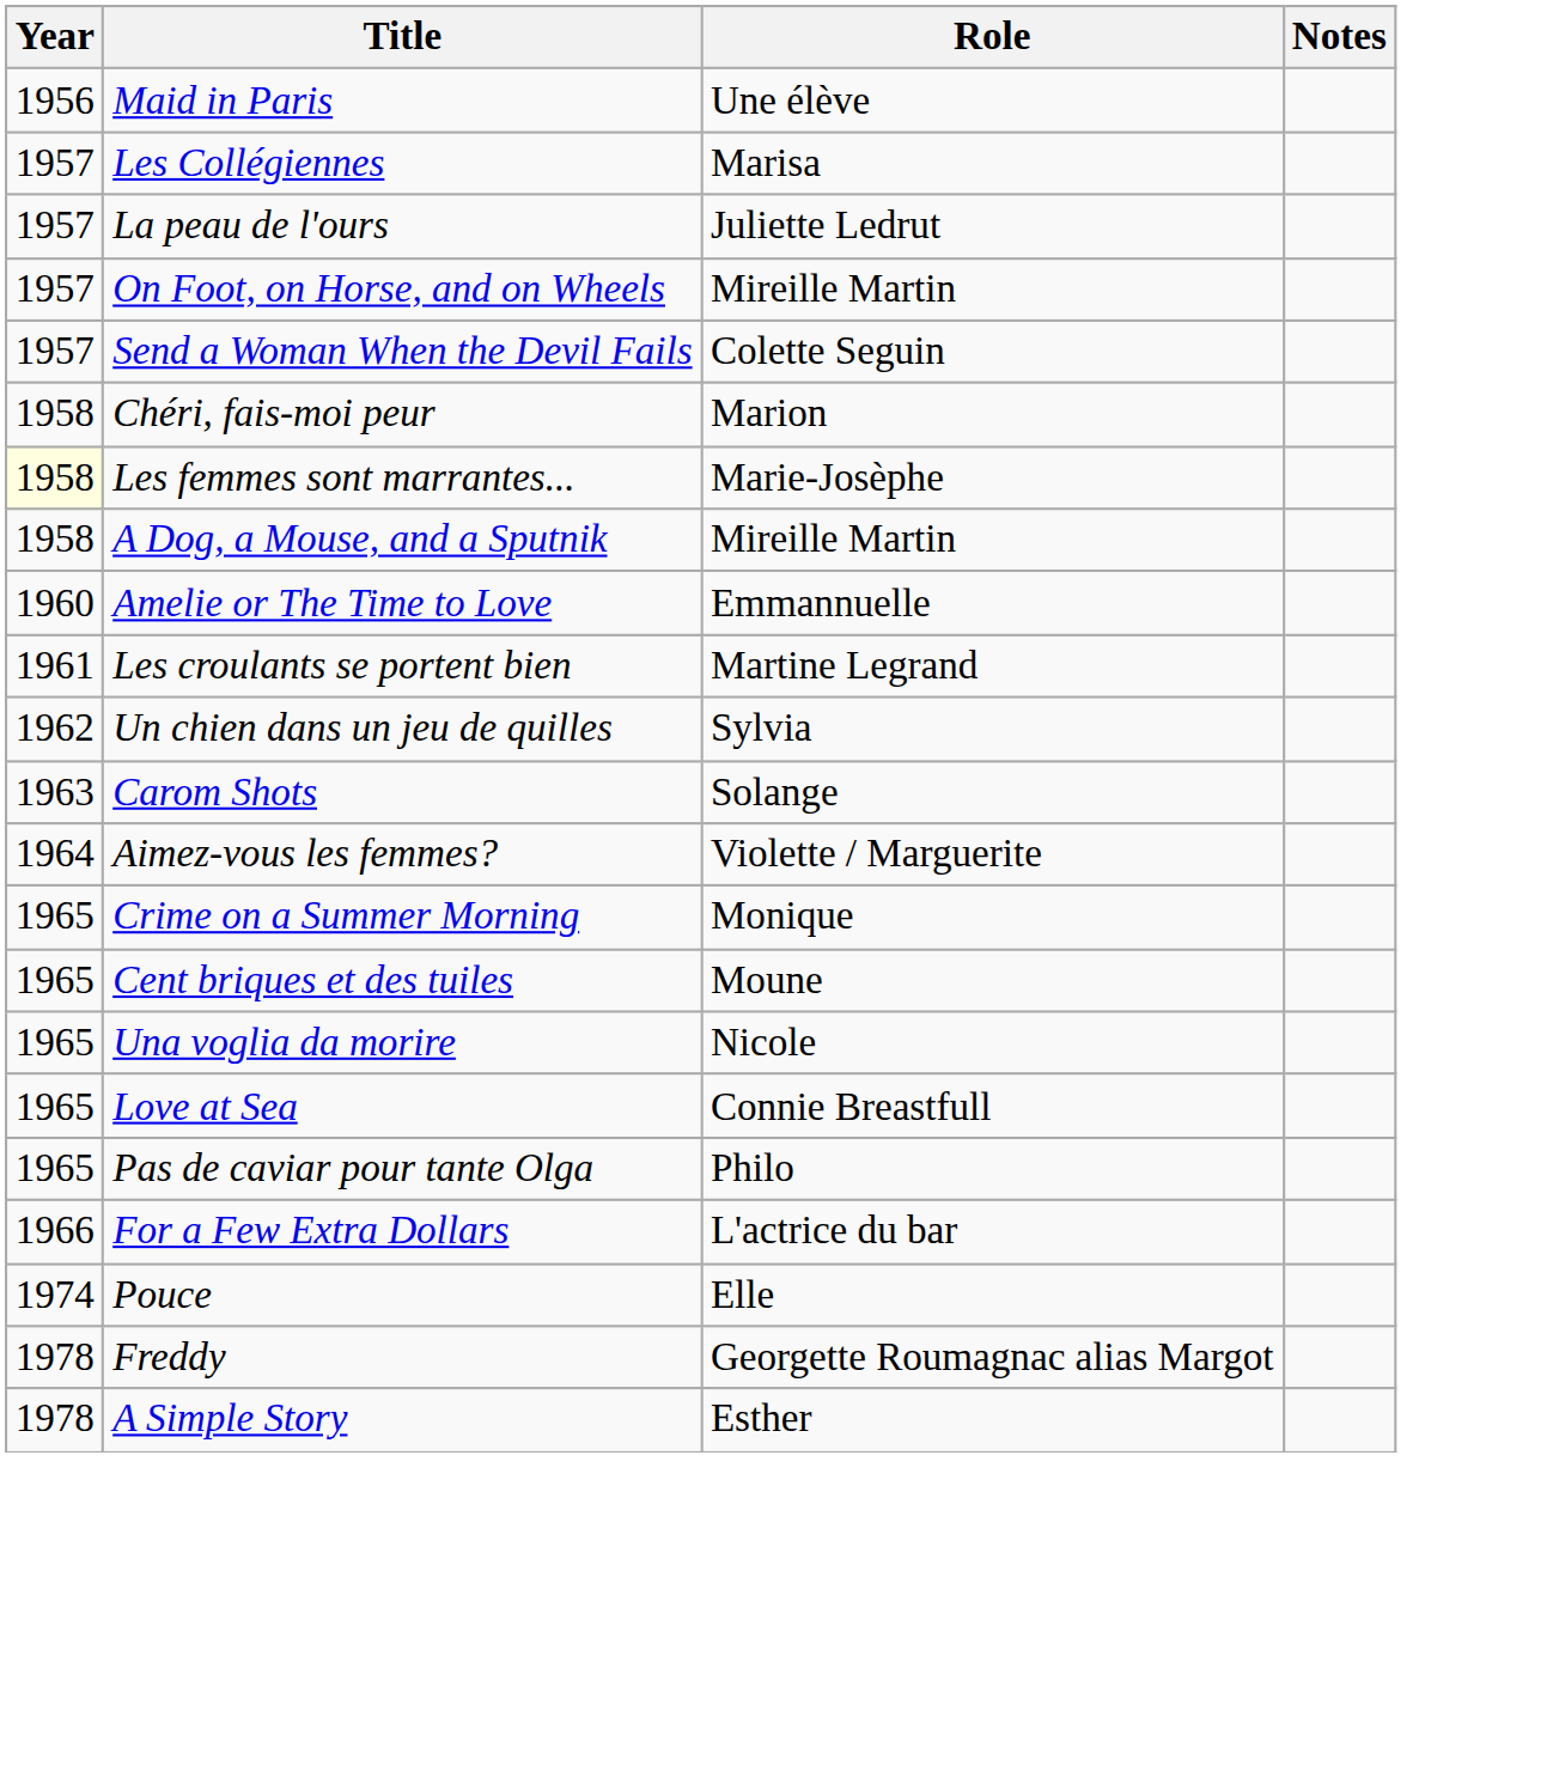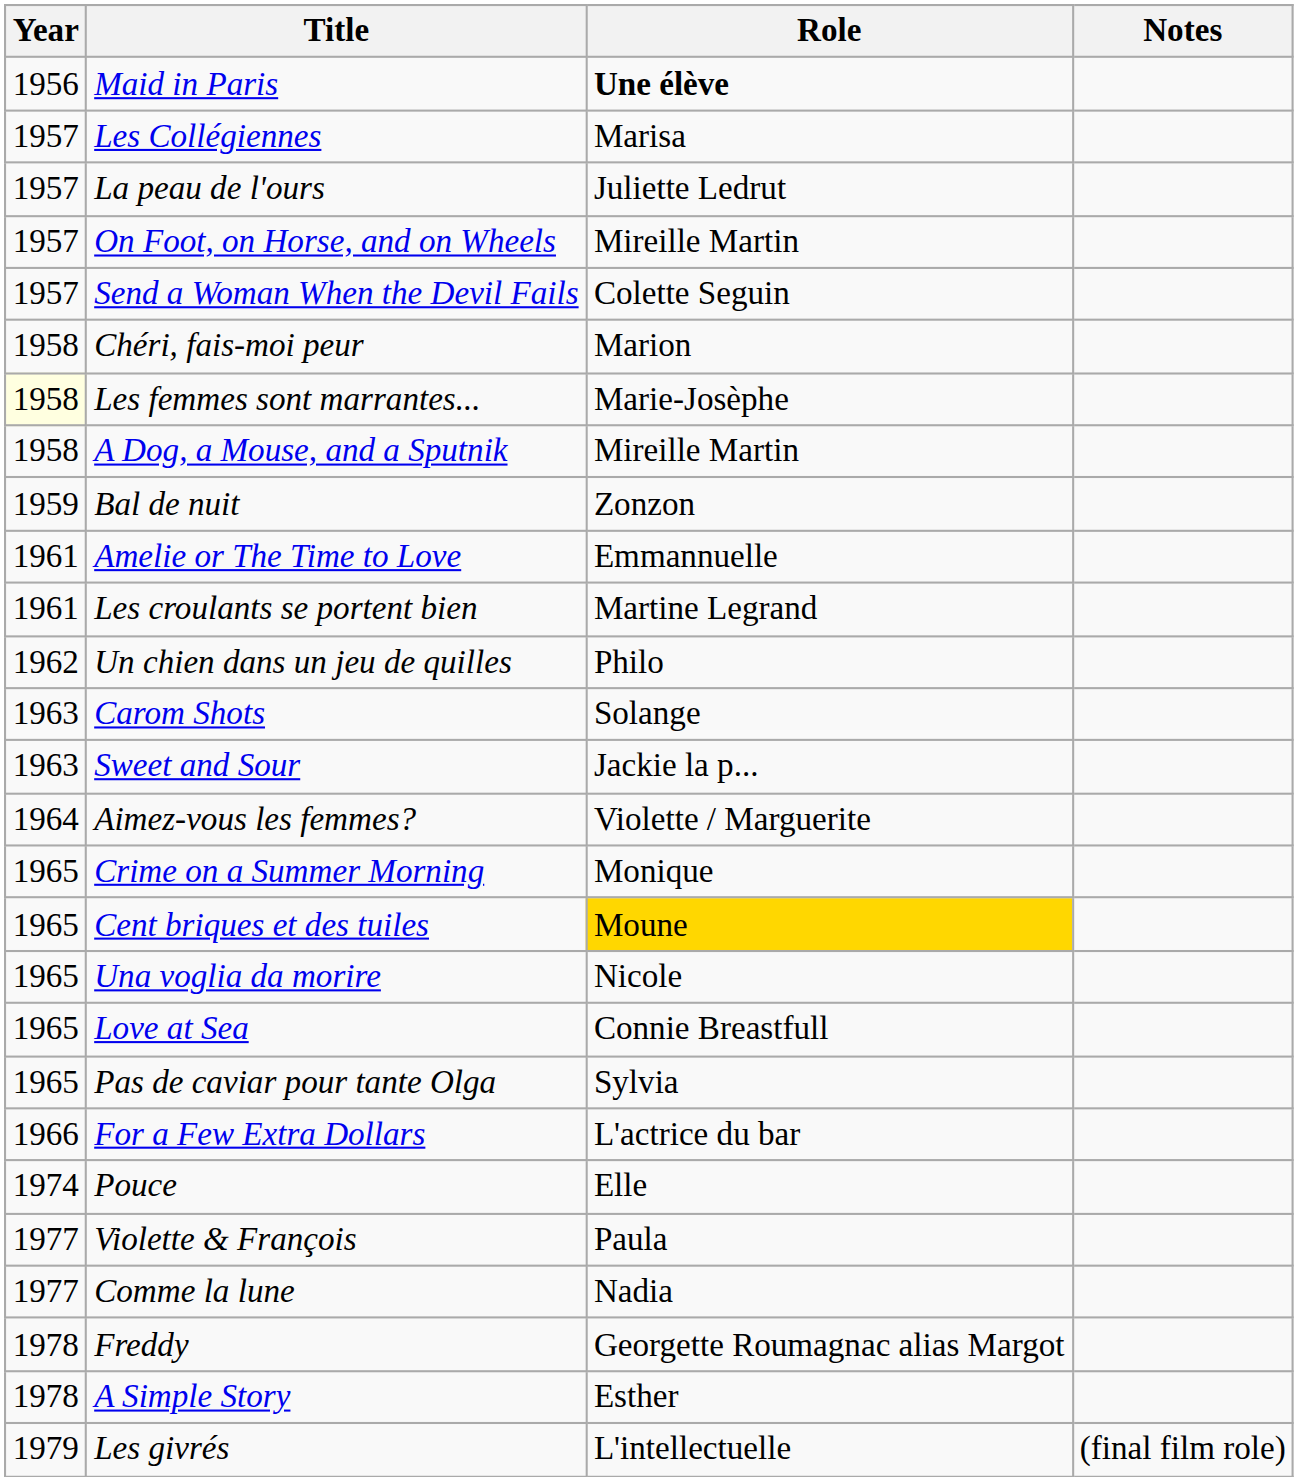Maid in Paris | Role: normal -> bold
+ row: 1959 | Bal de nuit | Zonzon
Amelie or The Time to Love | Year: 1960 -> 1961
Un chien dans un jeu de quilles | Role: Sylvia -> Philo
+ row: 1963 | Sweet and Sour | Jackie la p...
Cent briques et des tuiles | Role: no background -> gold background
Pas de caviar pour tante Olga | Role: Philo -> Sylvia
+ row: 1977 | Violette & François | Paula
+ row: 1977 | Comme la lune | Nadia
+ row: 1979 | Les givrés | L'intellectuelle | (final film role)
